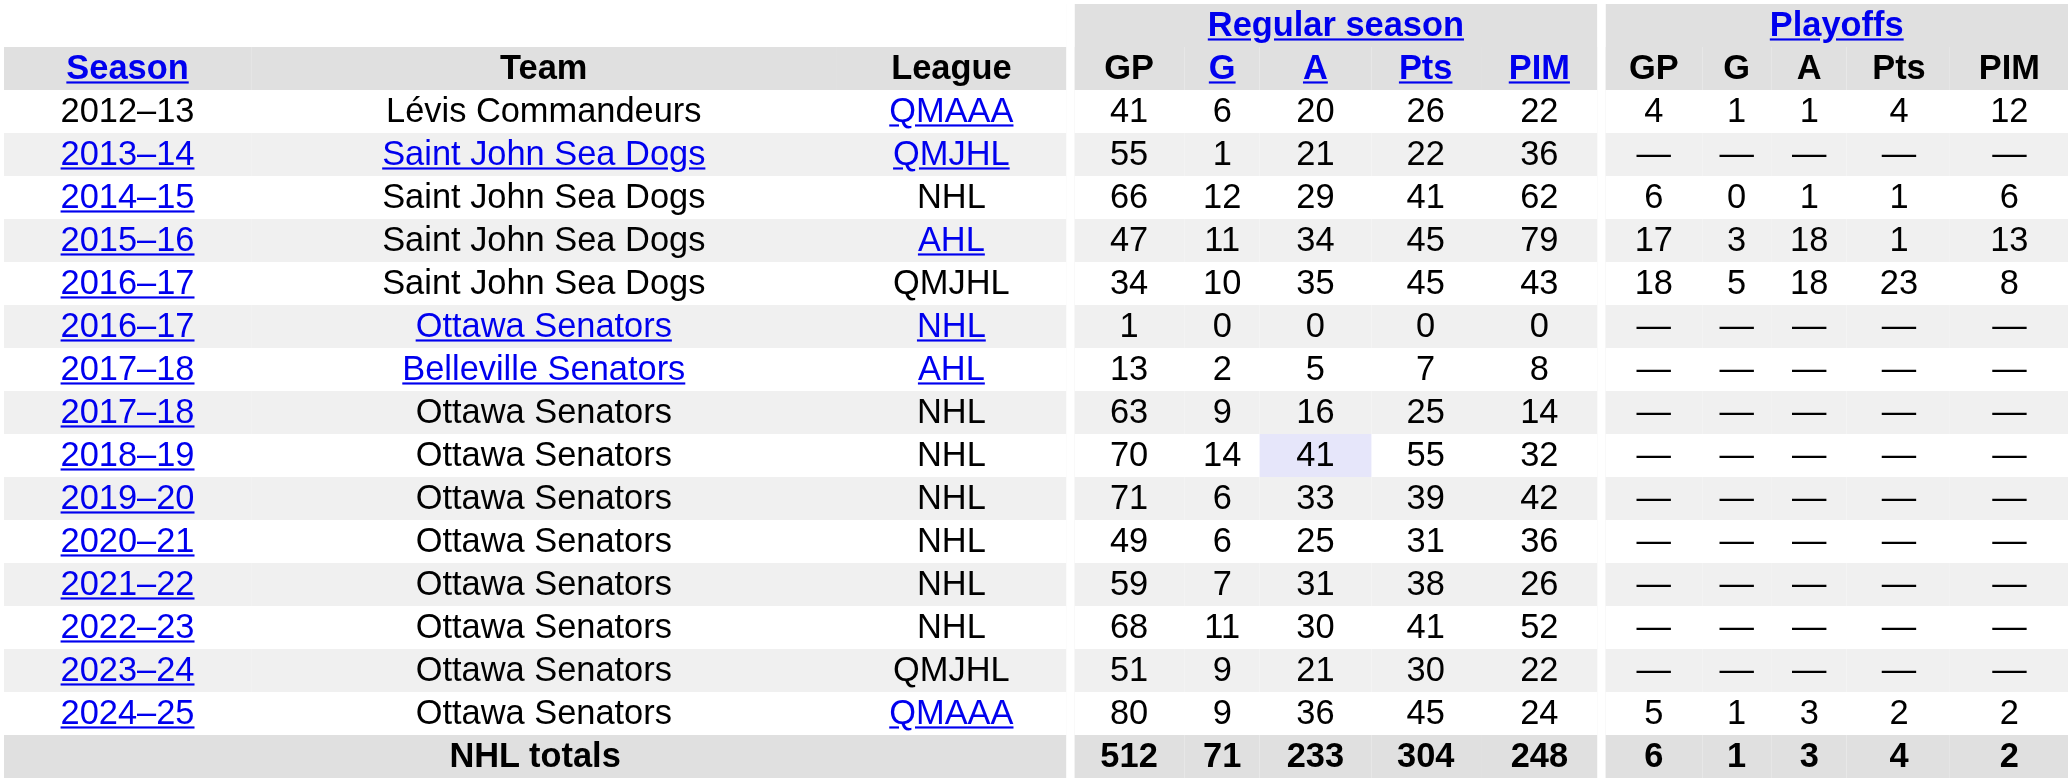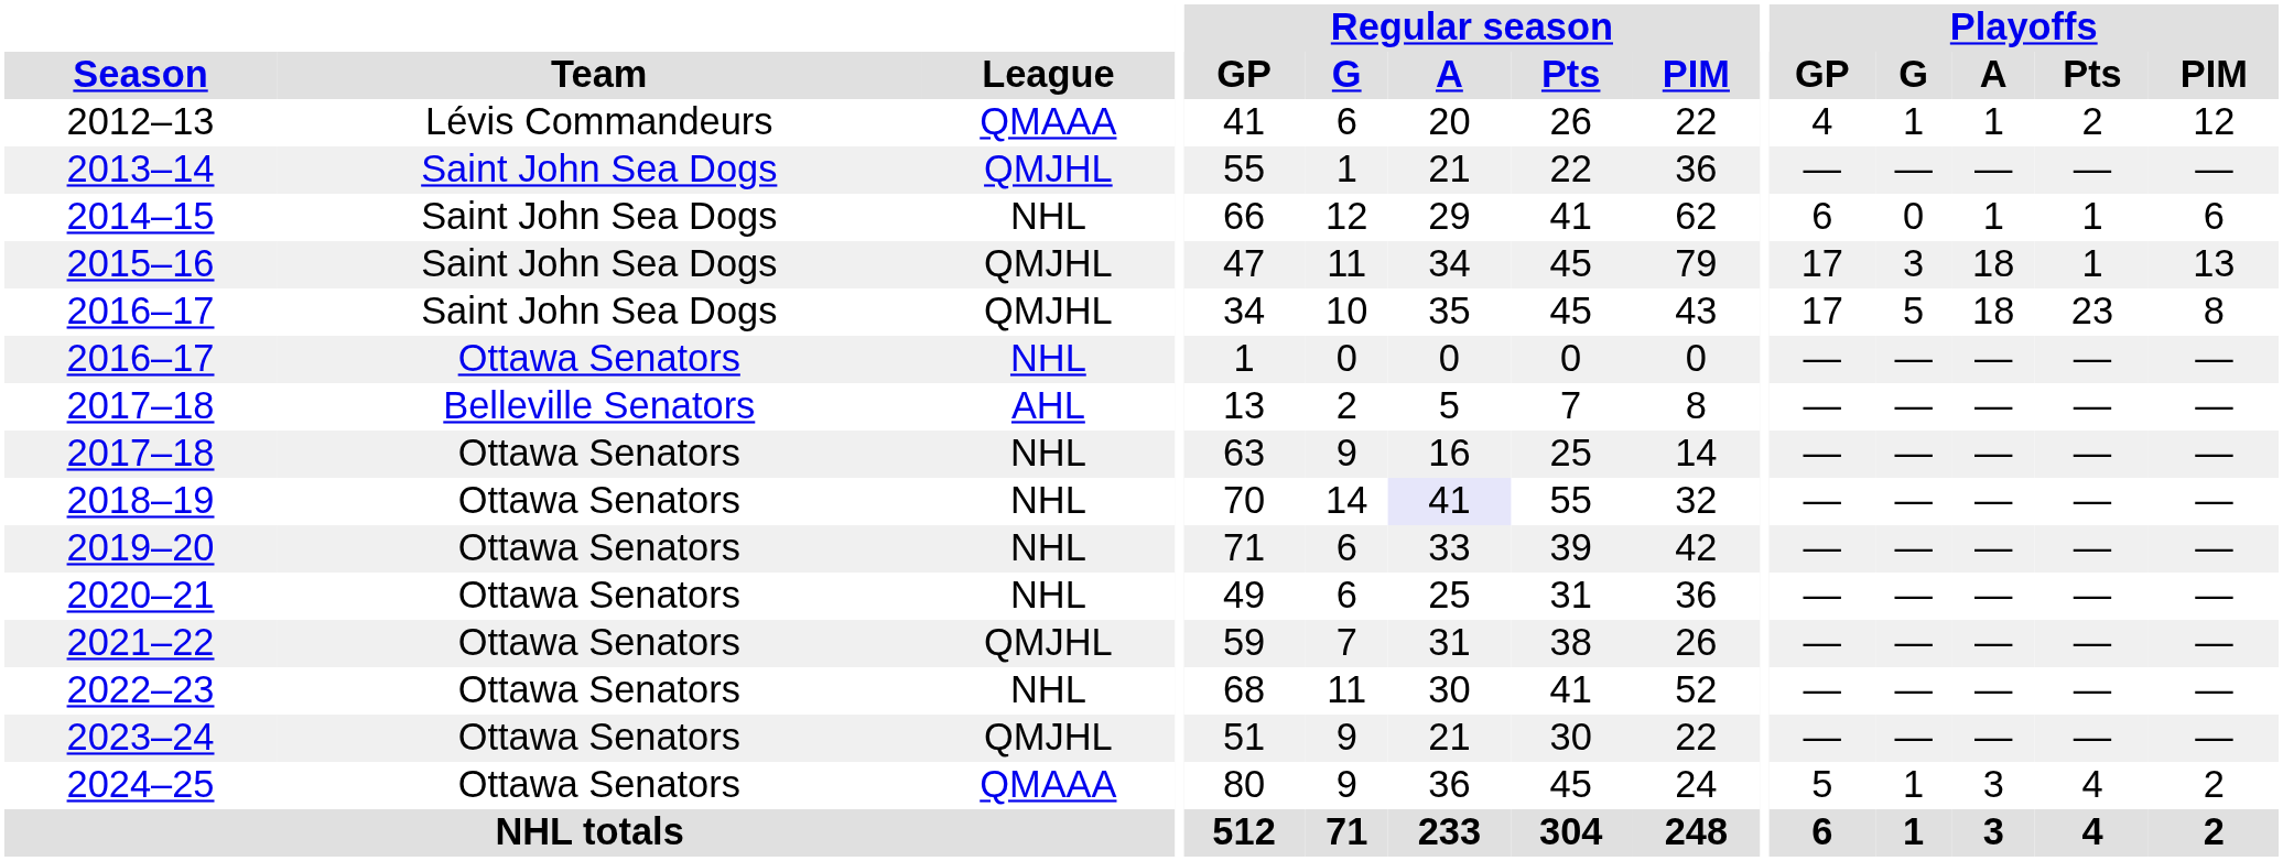2012–13 | Playoffs / Pts: 4 -> 2
2015–16 | League: AHL -> QMJHL
2016–17 / Saint John Sea Dogs | Playoffs / GP: 18 -> 17
2021–22 | League: NHL -> QMJHL
2024–25 | Playoffs / Pts: 2 -> 4
